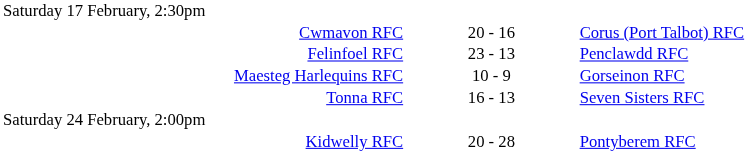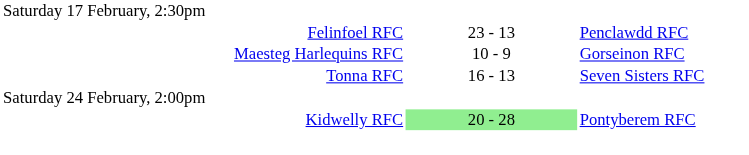- row: Cwmavon RFC | 20 - 16 | Corus (Port Talbot) RFC
Kidwelly RFC | column 2: no background -> lightgreen background
